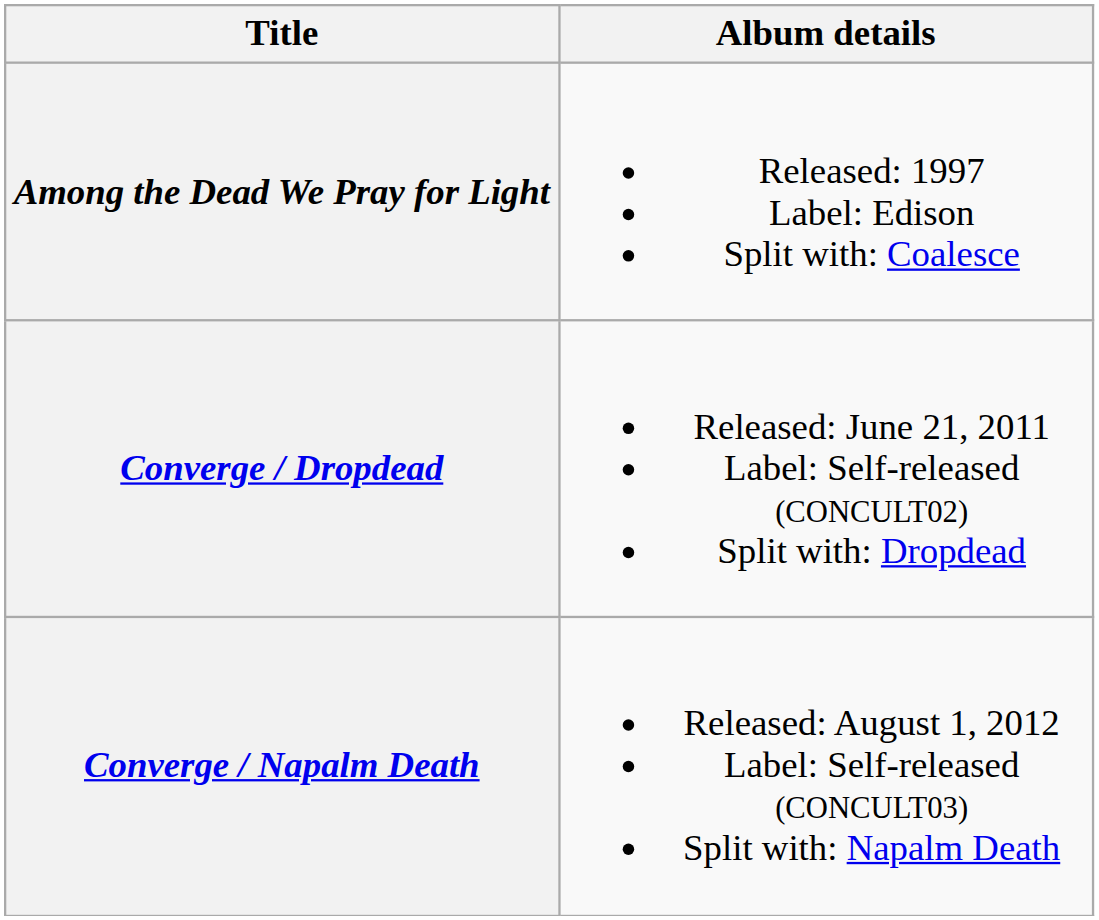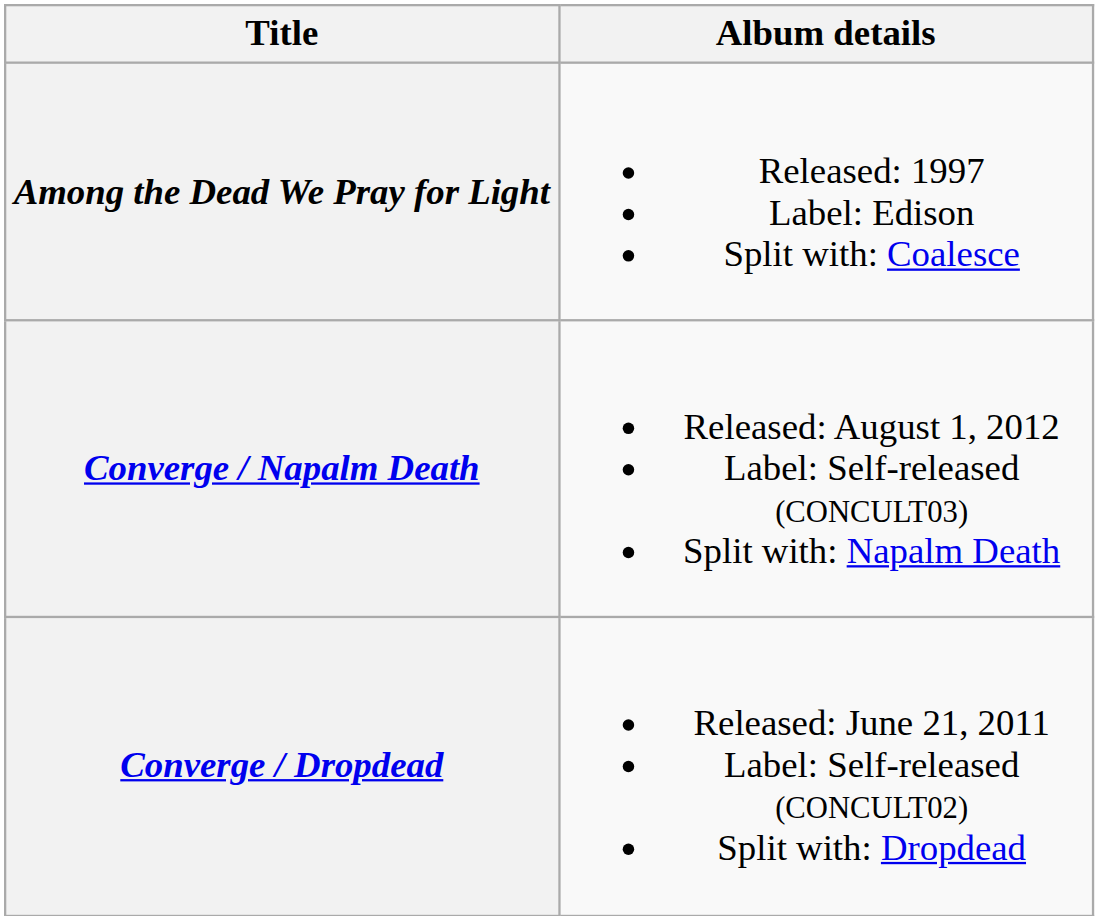rows swapped: Converge / Dropdead <-> Converge / Napalm Death
